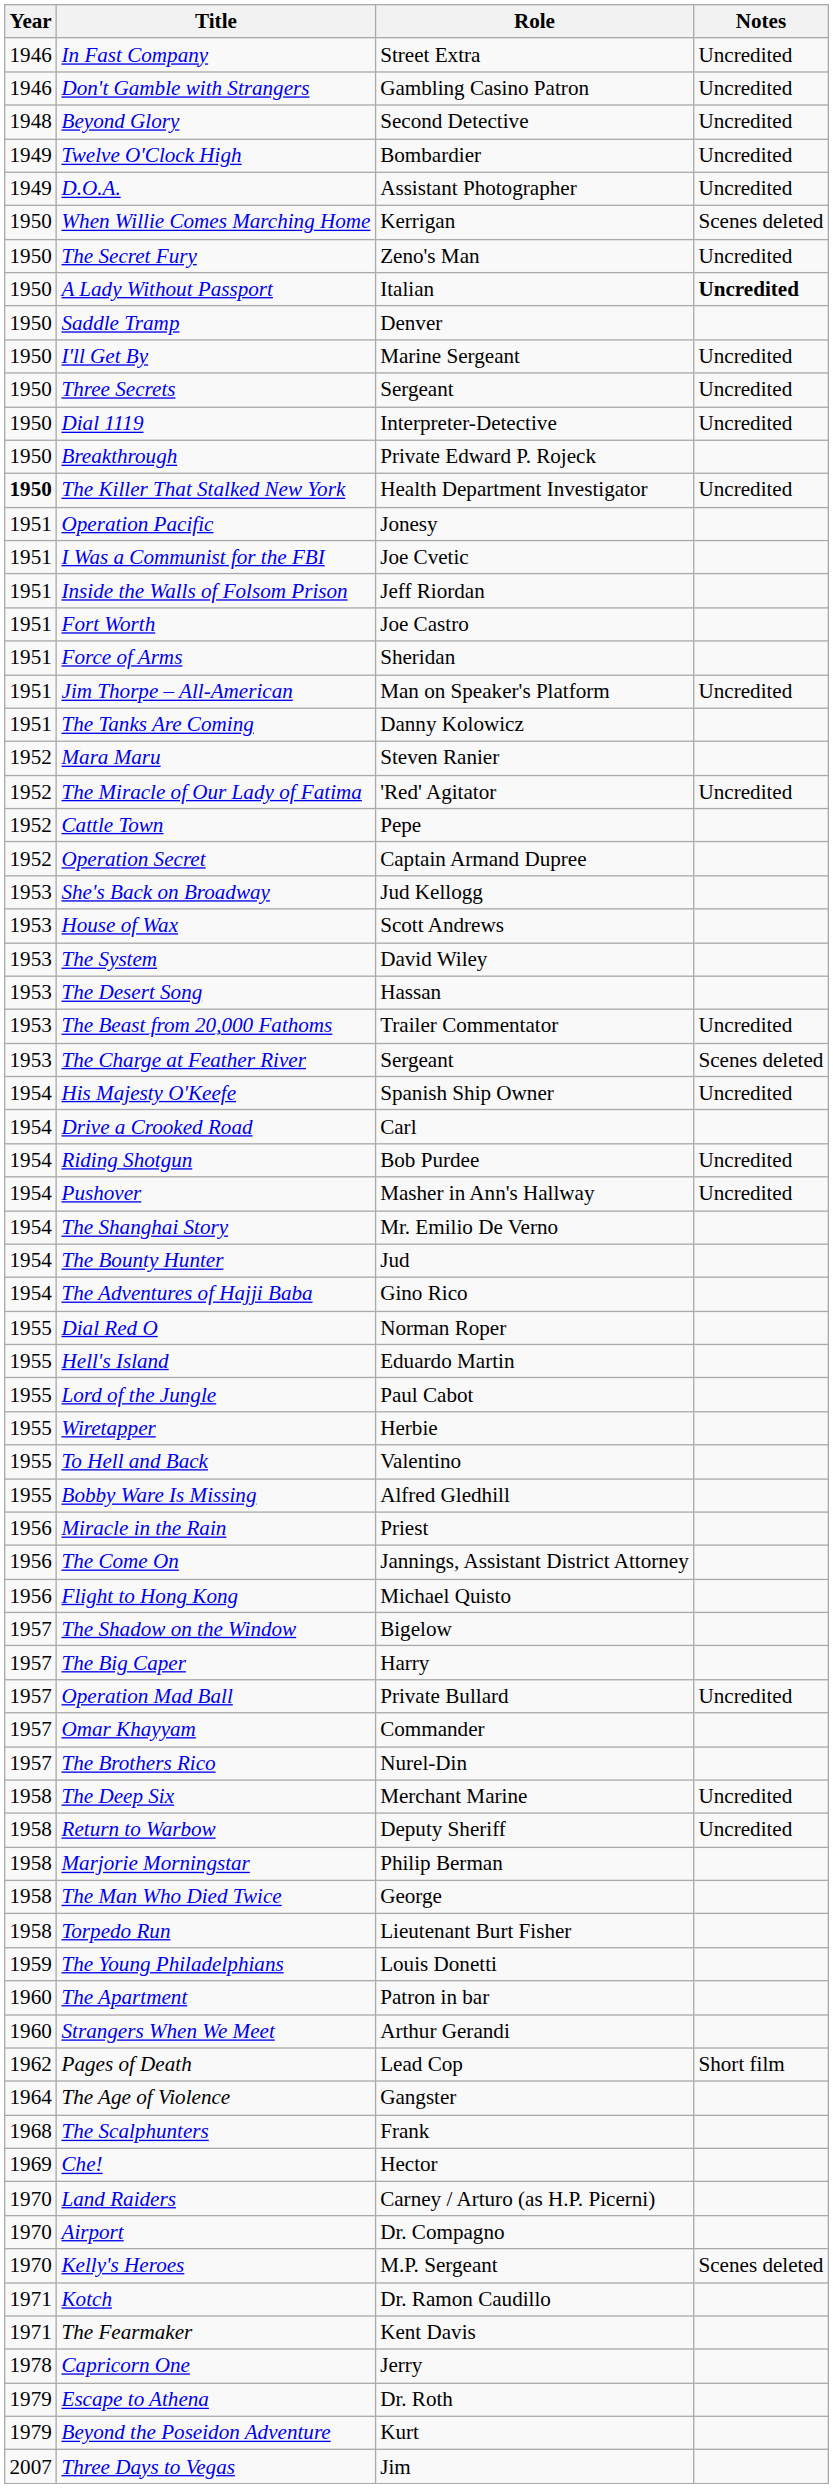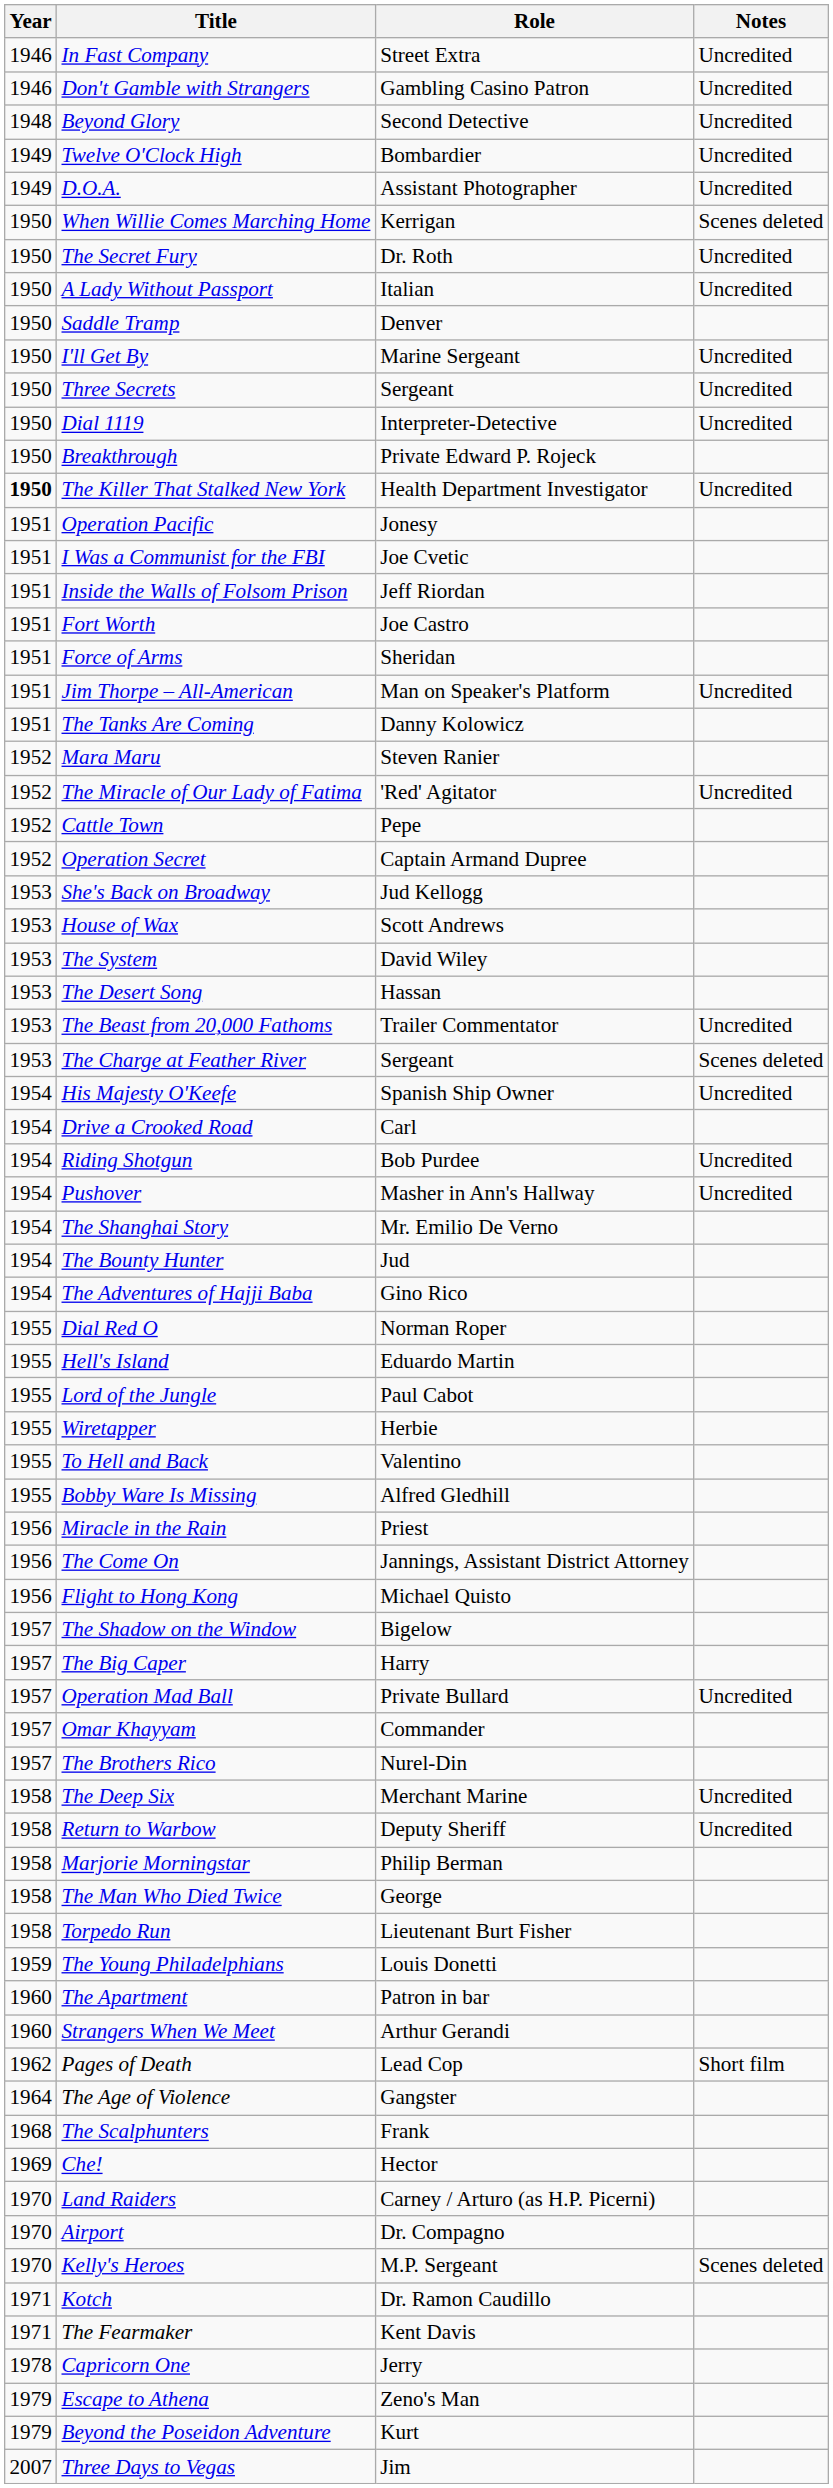The Secret Fury | Role: Zeno's Man -> Dr. Roth
A Lady Without Passport | Notes: bold -> normal
Escape to Athena | Role: Dr. Roth -> Zeno's Man
